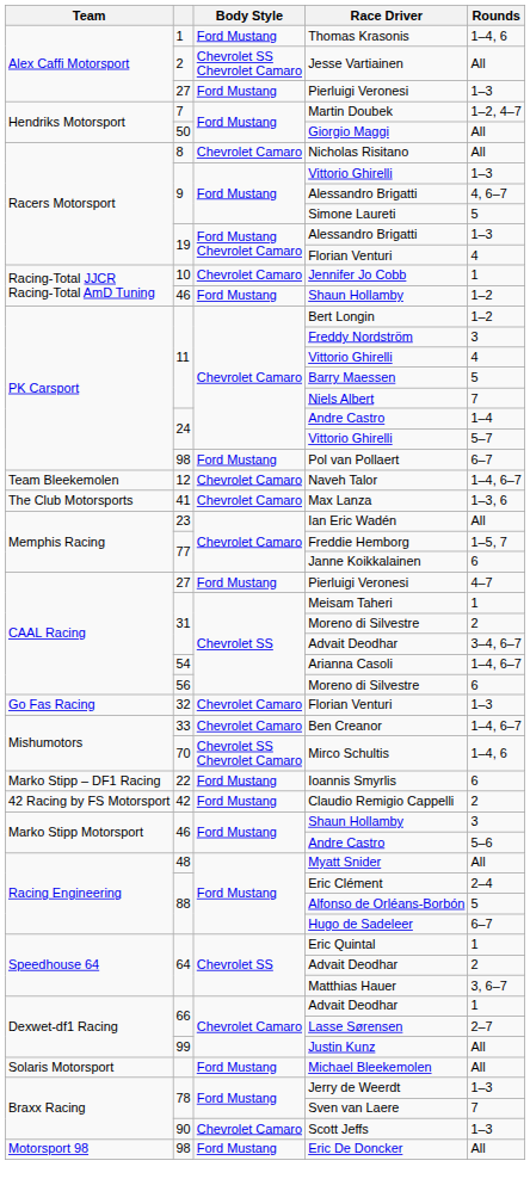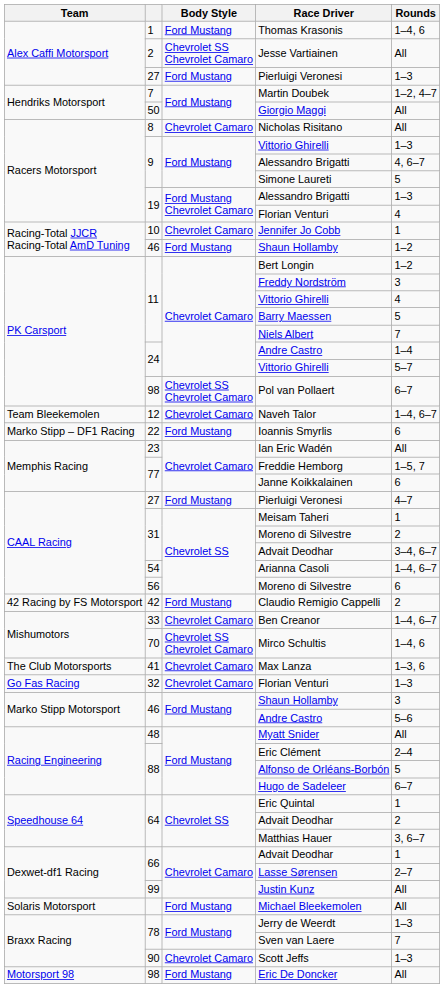Pol van Pollaert | Body Style: Ford Mustang -> Chevrolet SS Chevrolet Camaro
rows swapped: Ioannis Smyrlis <-> Max Lanza
rows swapped: 32 / Florian Venturi <-> Claudio Remigio Cappelli
